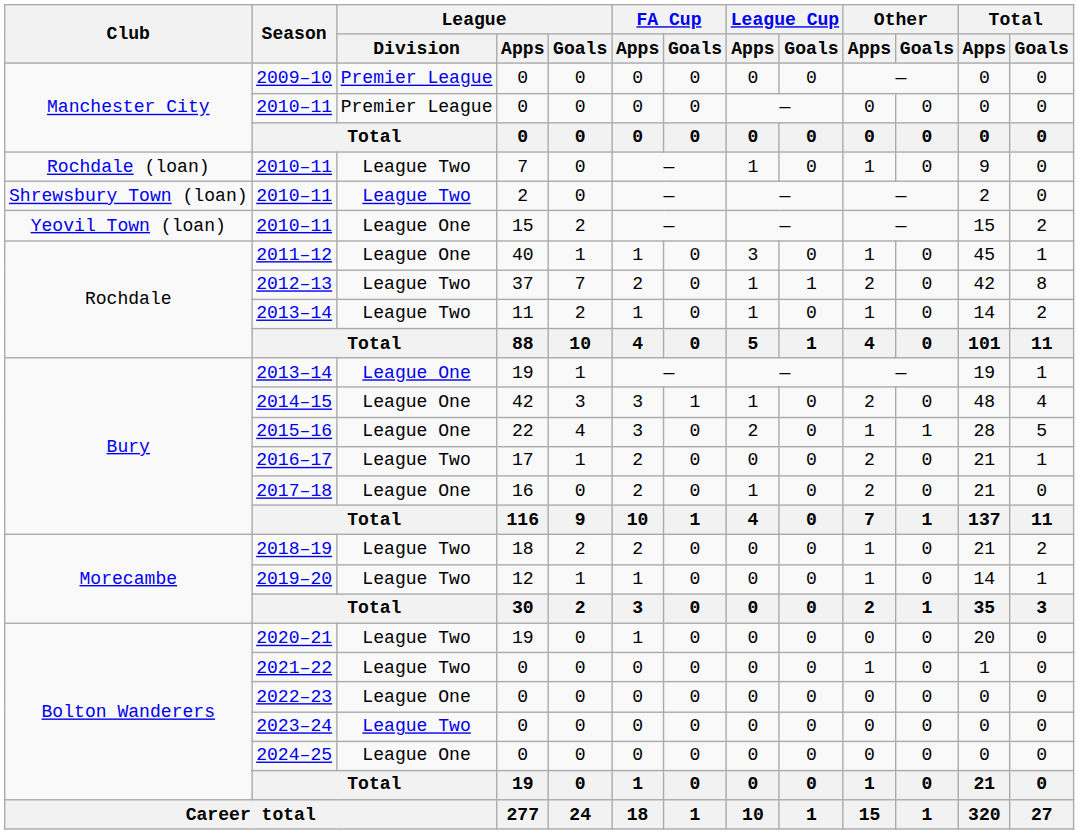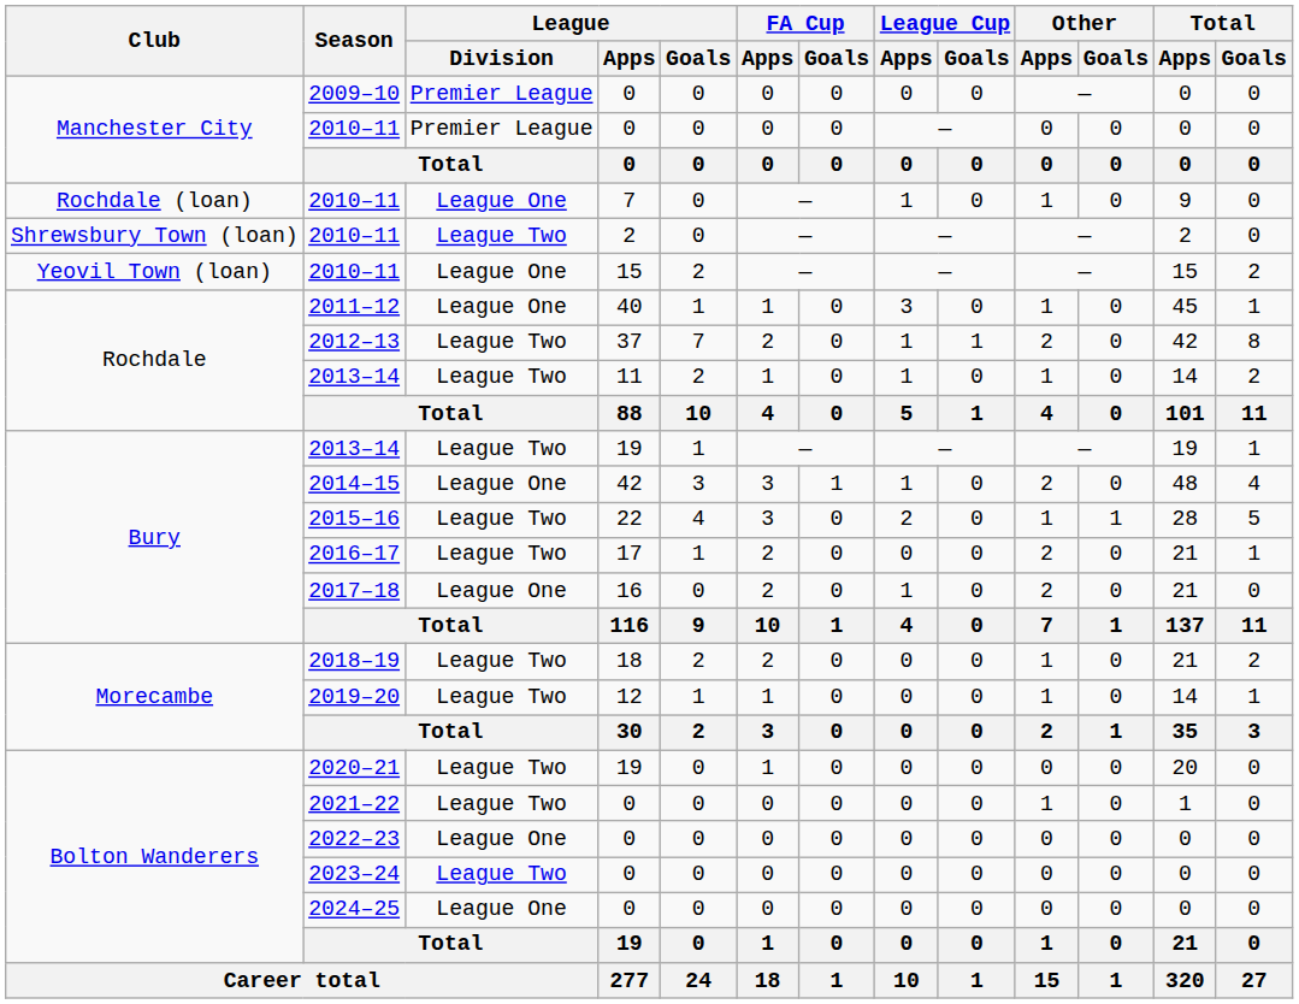2010–11 / 7 | League / Division: League Two -> League One
2013–14 / 19 | League / Division: League One -> League Two
2015–16 | League / Division: League One -> League Two
